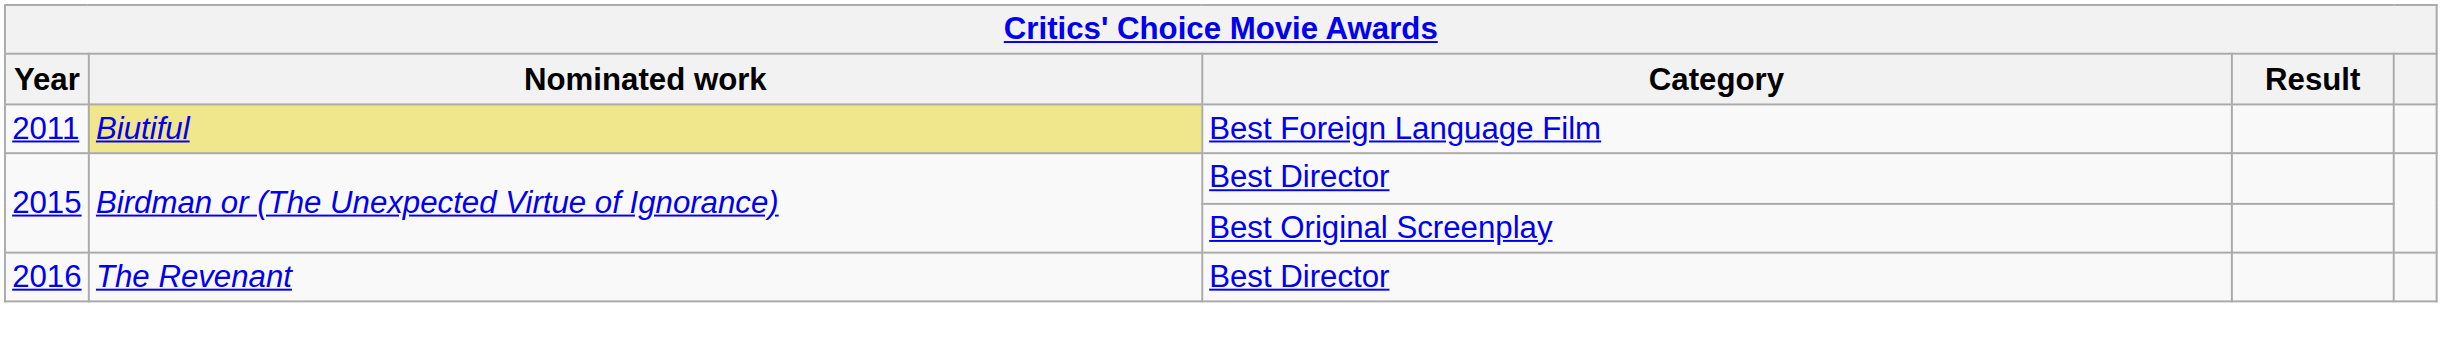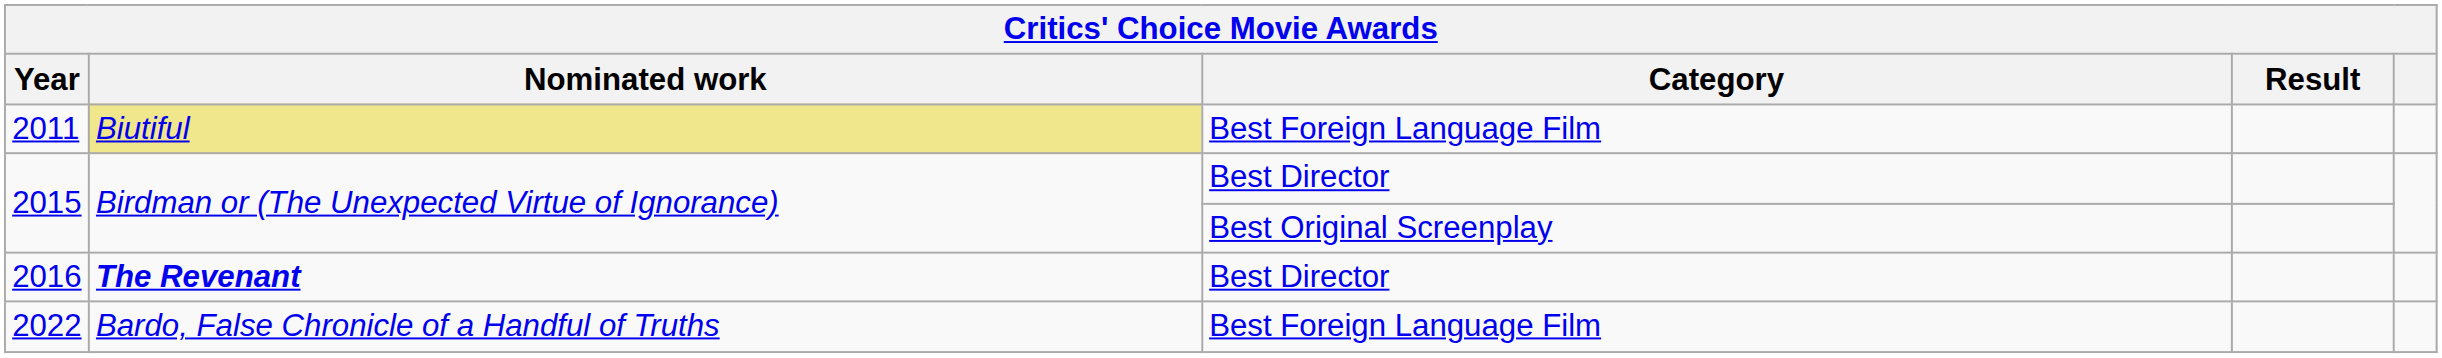2016 | Nominated work: normal -> bold
+ row: 2022 | Bardo, False Chronicle of a Handful of Truths | Best Foreign Language Film
